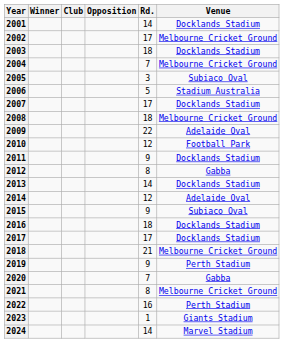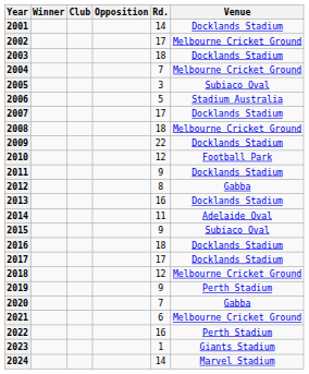2009 | Venue: Adelaide Oval -> Docklands Stadium
2013 | Rd.: 14 -> 16
2014 | Rd.: 12 -> 11
2018 | Rd.: 21 -> 12
2021 | Rd.: 8 -> 6
